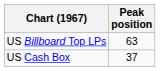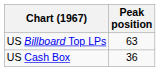US Cash Box | Peak position: 37 -> 36
